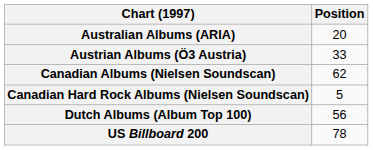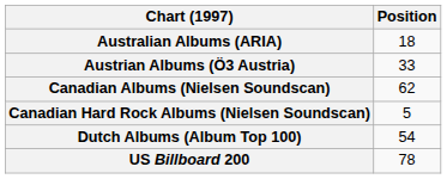Australian Albums (ARIA) | Position: 20 -> 18
Dutch Albums (Album Top 100) | Position: 56 -> 54
